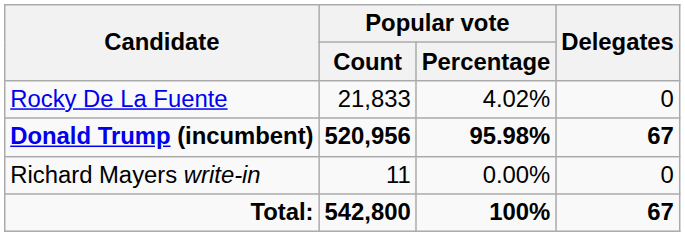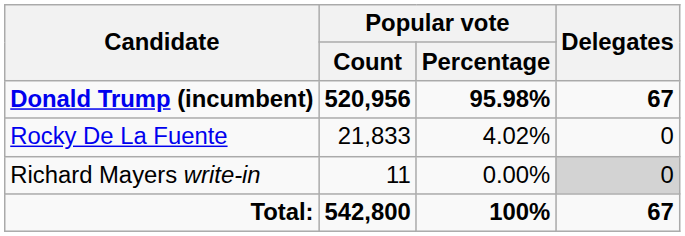rows swapped: Donald Trump (incumbent) <-> Rocky De La Fuente
Richard Mayers write-in | Delegates: no background -> lightgrey background
